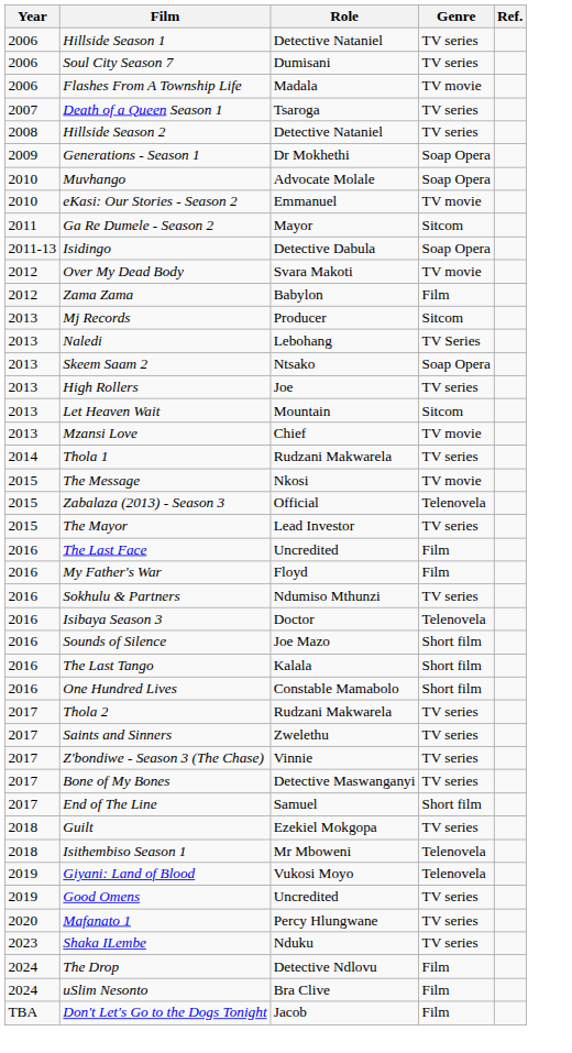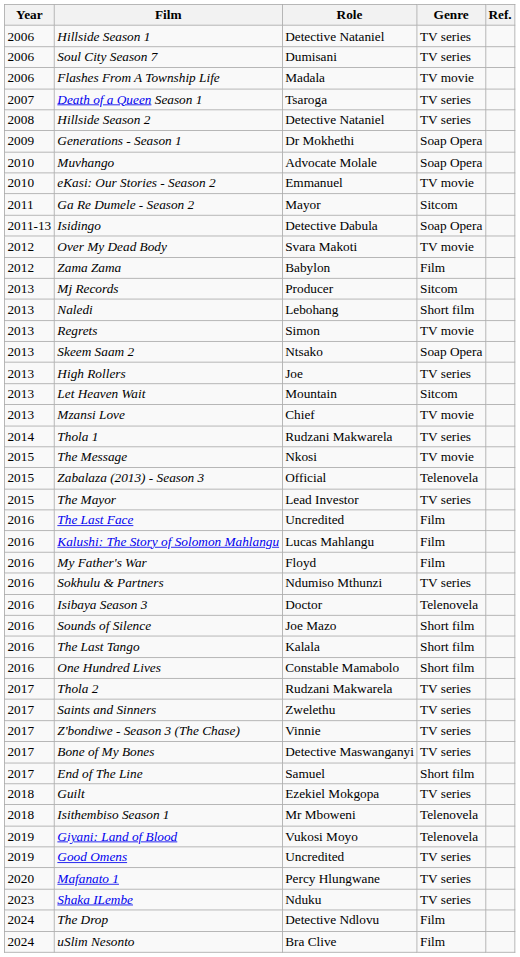Naledi | Genre: TV Series -> Short film
+ row: 2013 | Regrets | Simon | TV movie
+ row: 2016 | Kalushi: The Story of Solomon Mahlangu | Lucas Mahlangu | Film
- row: TBA | Don't Let's Go to the Dogs Tonight | Jacob | Film
